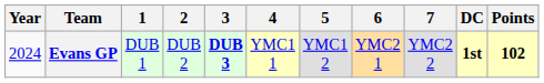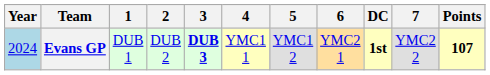columns swapped: 7 <-> DC
Evans GP | Year: no background -> lightblue background
Evans GP | Points: 102 -> 107
